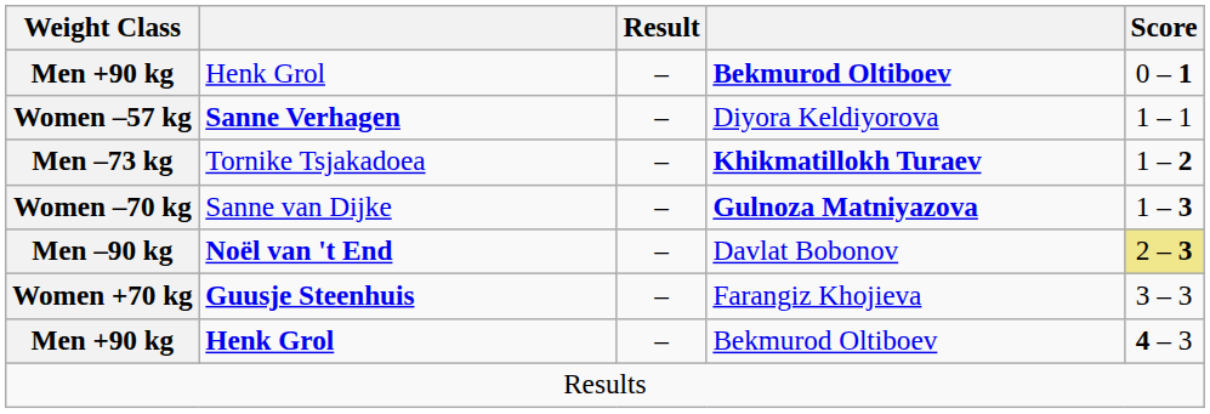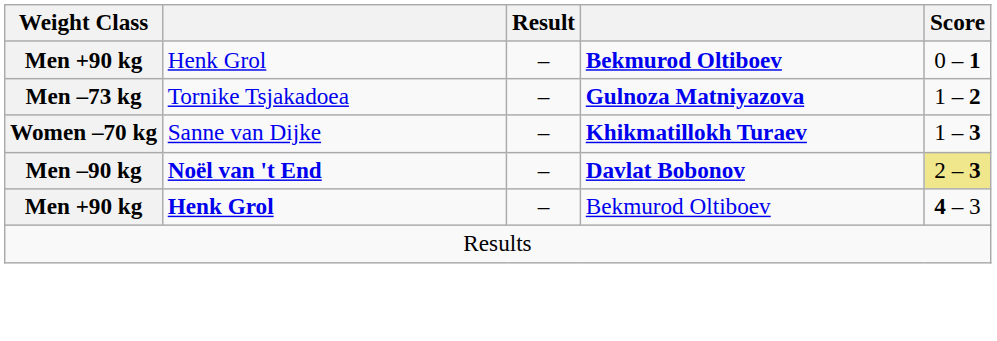- row: Women –57 kg | Sanne Verhagen | – | Diyora Keldiyorova | 1 – 1
Men –73 kg | column 4: Khikmatillokh Turaev -> Gulnoza Matniyazova
Women –70 kg | column 4: Gulnoza Matniyazova -> Khikmatillokh Turaev
Men –90 kg | column 4: normal -> bold
- row: Women +70 kg | Guusje Steenhuis | – | Farangiz Khojieva | 3 – 3
